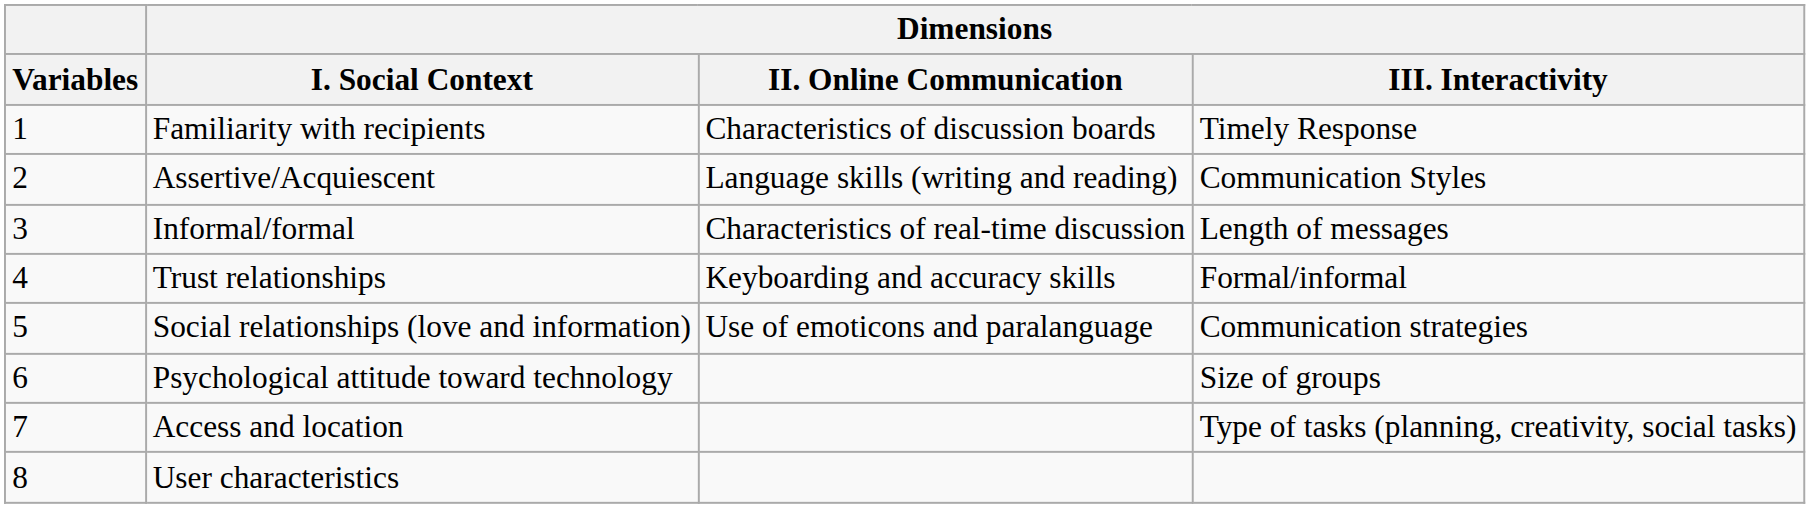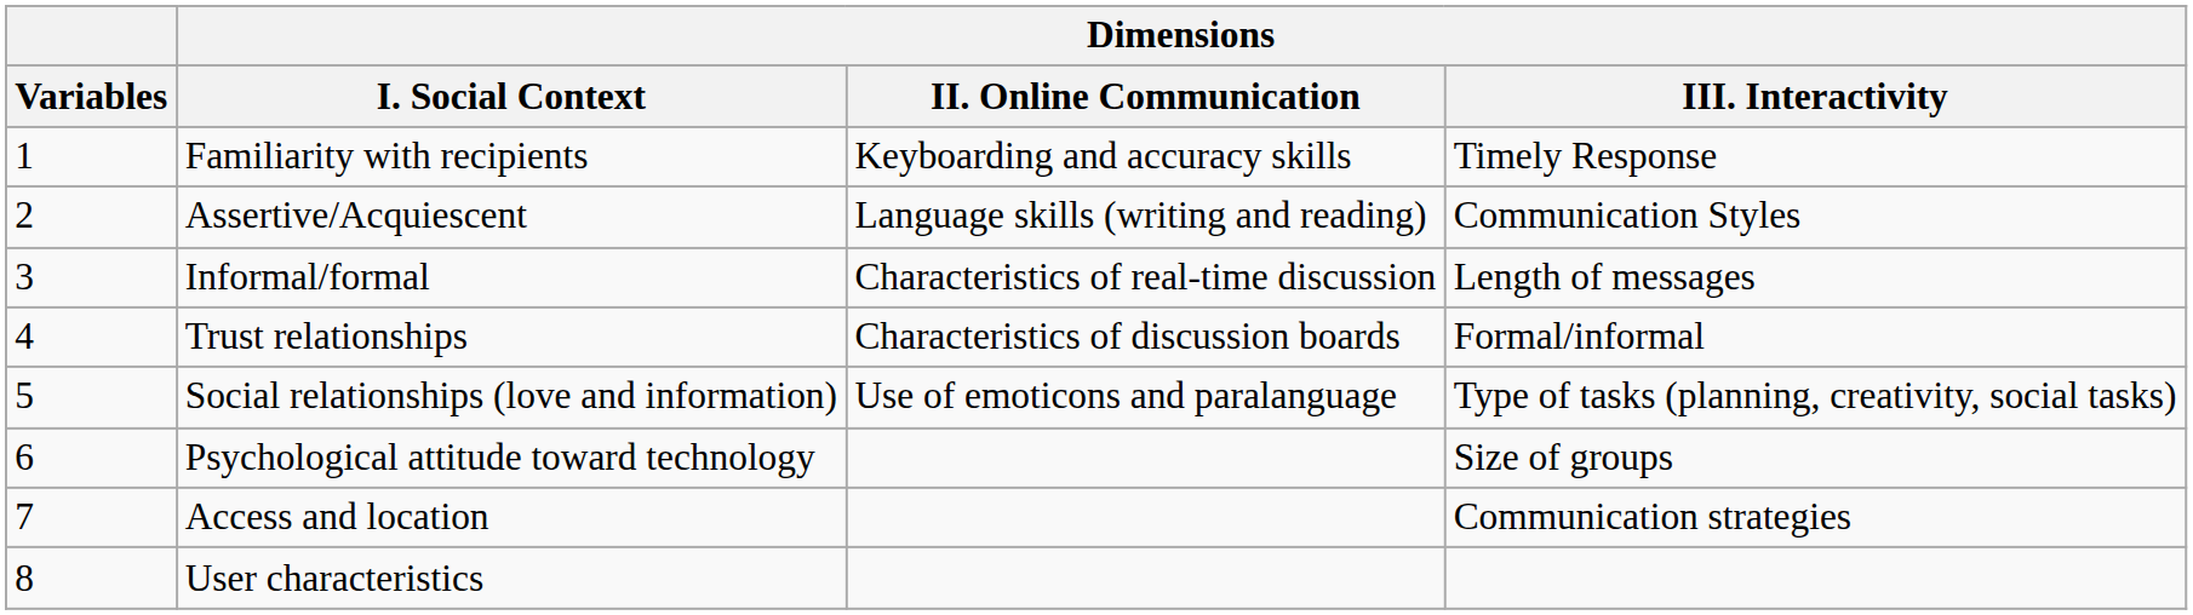Familiarity with recipients | Dimensions / II. Online Communication: Characteristics of discussion boards -> Keyboarding and accuracy skills
Trust relationships | Dimensions / II. Online Communication: Keyboarding and accuracy skills -> Characteristics of discussion boards
Social relationships (love and information) | Dimensions / III. Interactivity: Communication strategies -> Type of tasks (planning, creativity, social tasks)
Access and location | Dimensions / III. Interactivity: Type of tasks (planning, creativity, social tasks) -> Communication strategies
